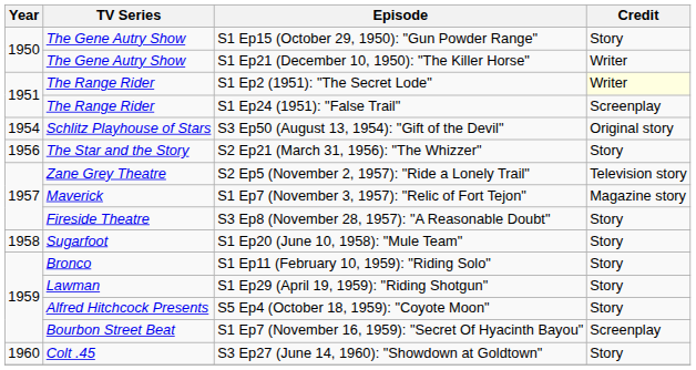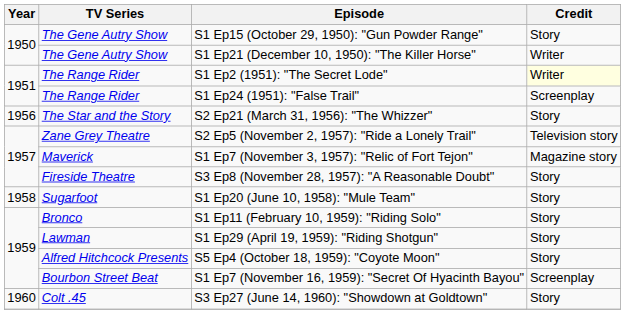- row: 1954 | Schlitz Playhouse of Stars | S3 Ep50 (August 13, 1954): "Gift of the Devil" | Original story
